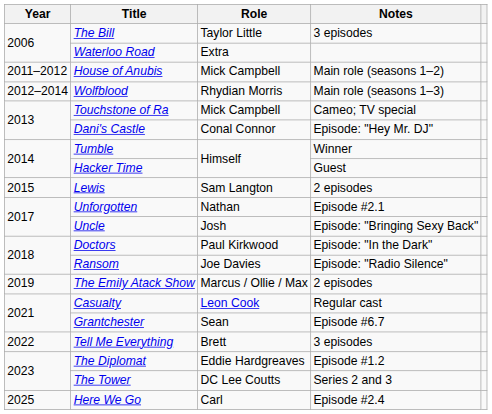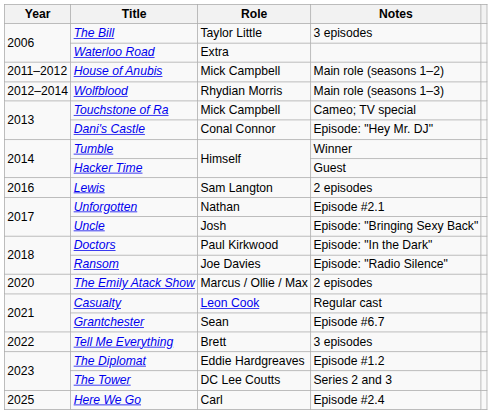Lewis | Year: 2015 -> 2016
The Emily Atack Show | Year: 2019 -> 2020
